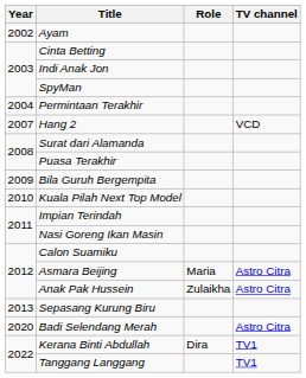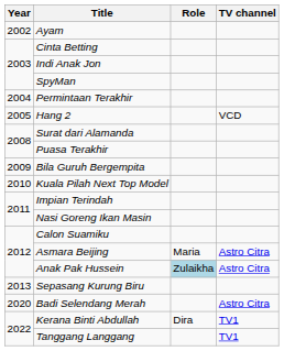Hang 2 | Year: 2007 -> 2005
Anak Pak Hussein | Role: no background -> lightblue background
